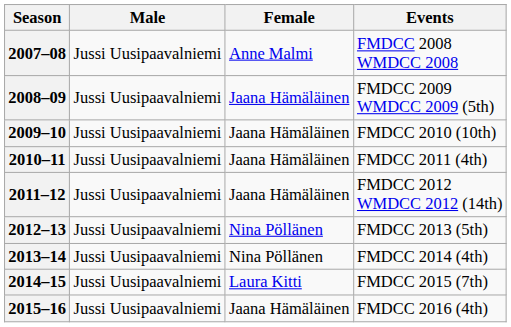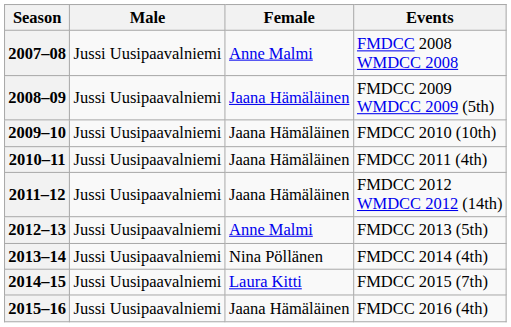2012–13 | Female: Nina Pöllänen -> Anne Malmi
